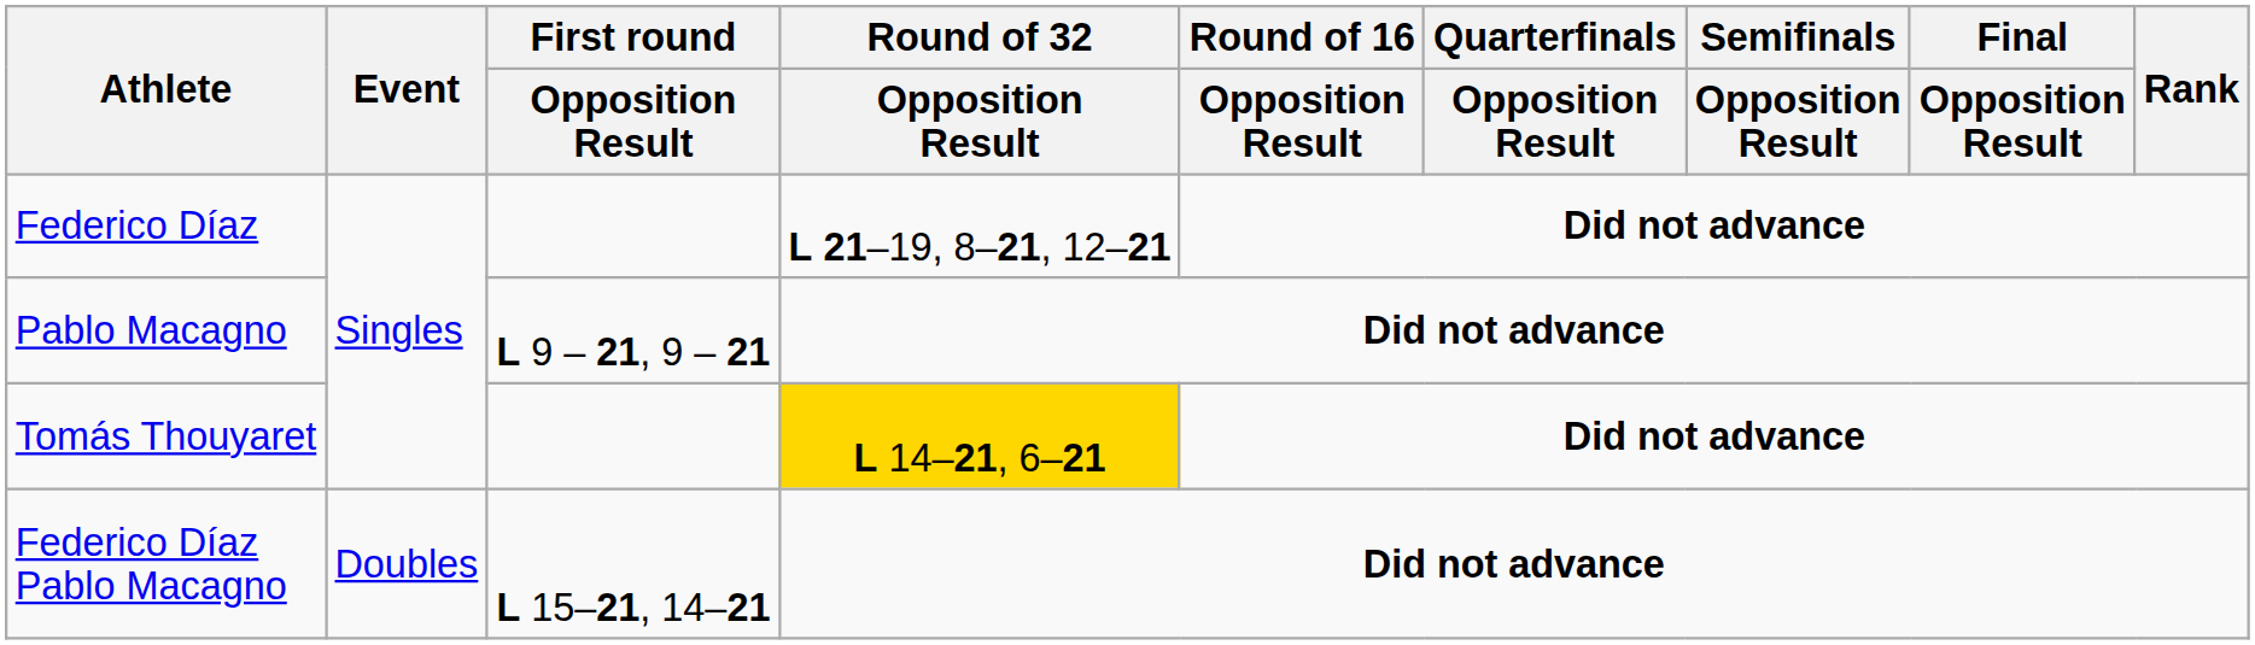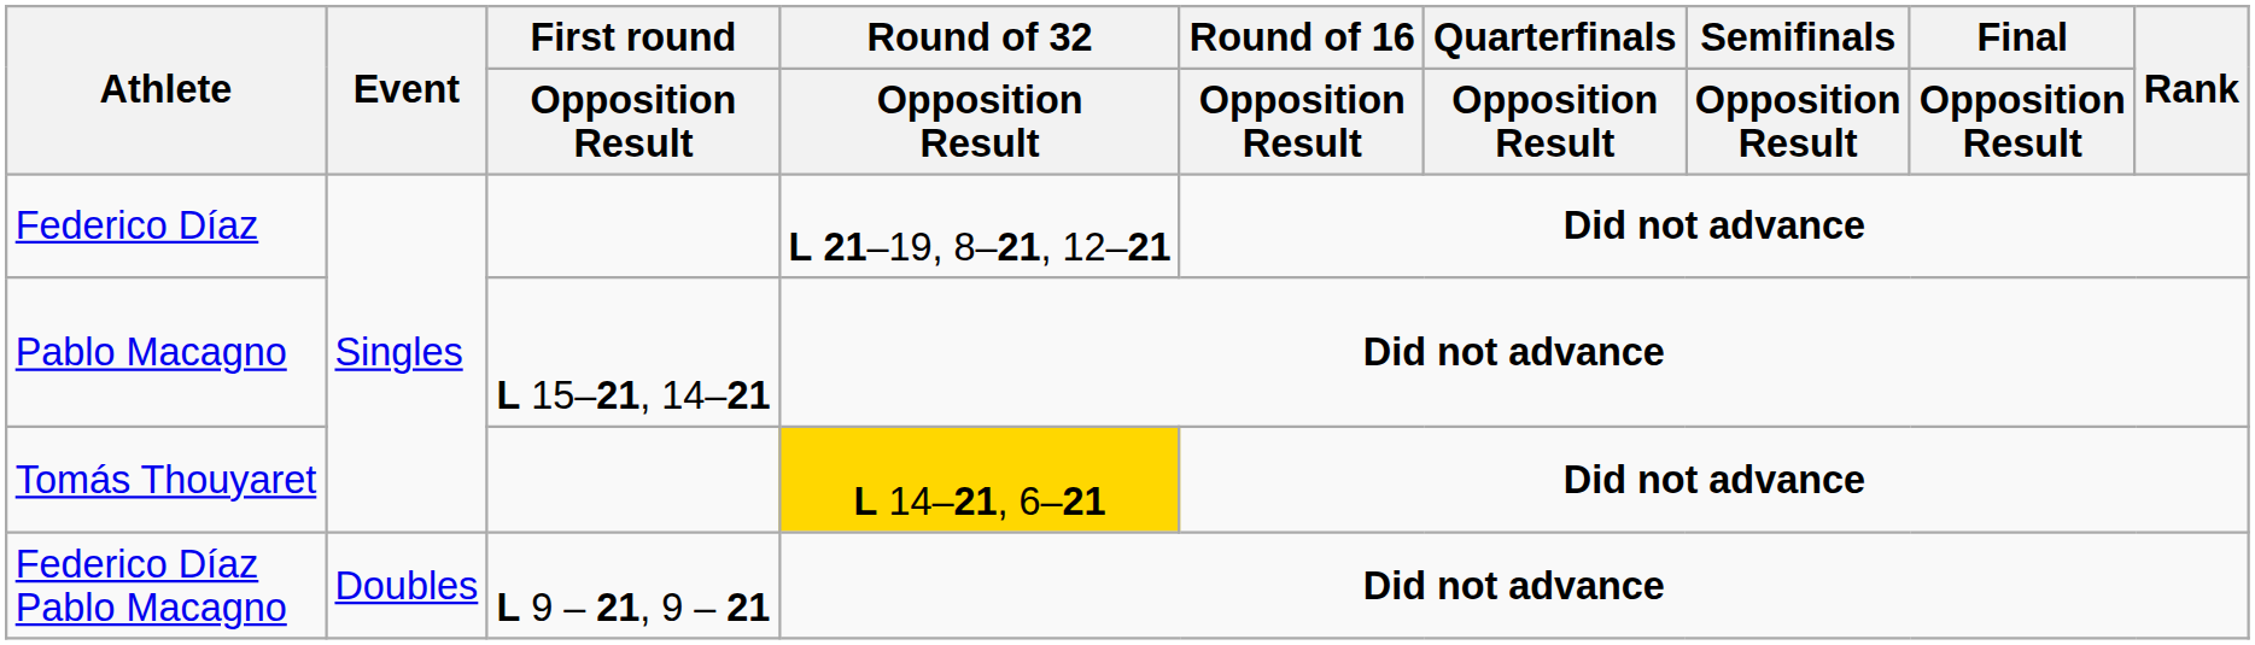Pablo Macagno | First round / Opposition Result: L 9 – 21, 9 – 21 -> L 15–21, 14–21
Federico Díaz Pablo Macagno | First round / Opposition Result: L 15–21, 14–21 -> L 9 – 21, 9 – 21
